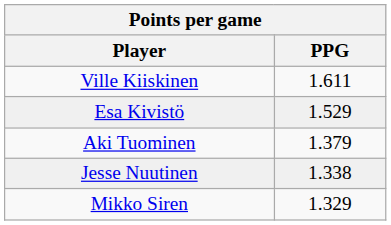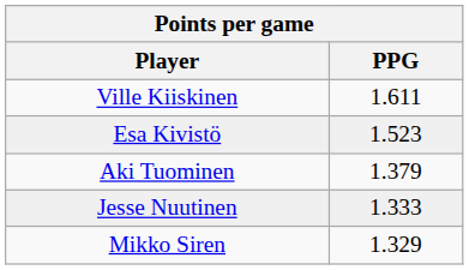Esa Kivistö | PPG: 1.529 -> 1.523
Jesse Nuutinen | PPG: 1.338 -> 1.333
